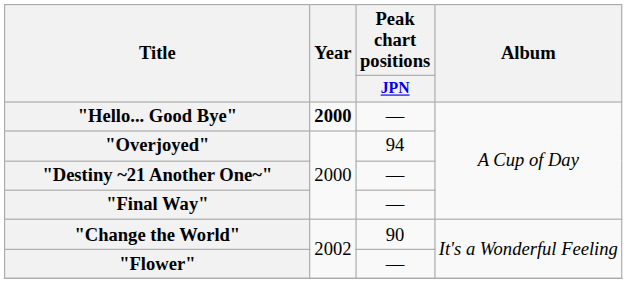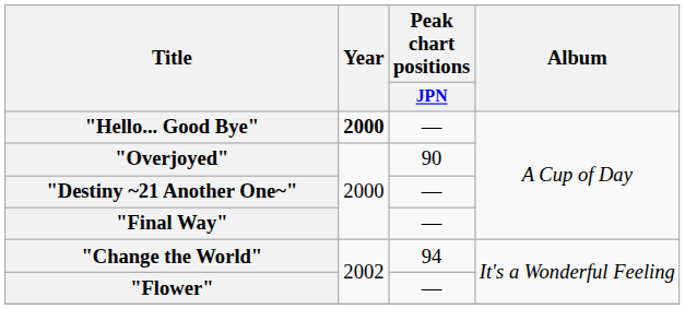"Overjoyed" | Peak chart positions / JPN: 94 -> 90
"Change the World" | Peak chart positions / JPN: 90 -> 94
